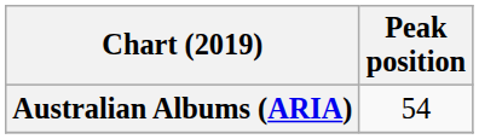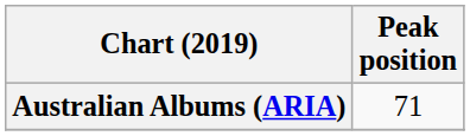Australian Albums (ARIA) | Peak position: 54 -> 71
